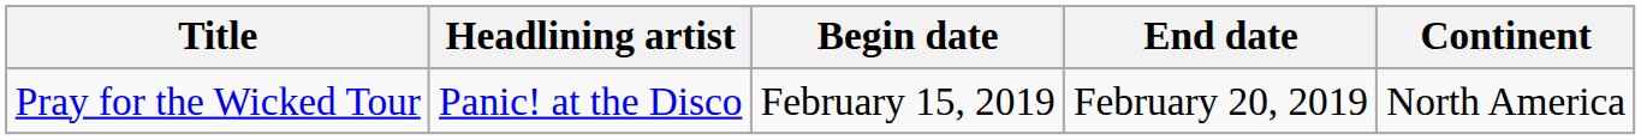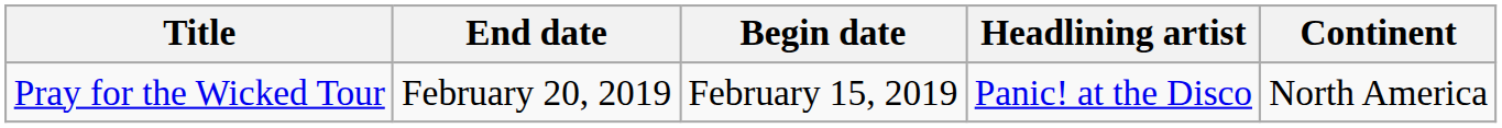columns swapped: Headlining artist <-> End date
